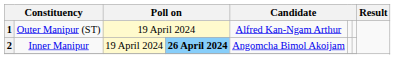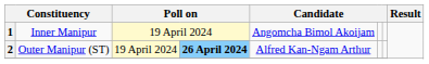1 | column 2: Outer Manipur (ST) -> Inner Manipur
1 | column 5: Alfred Kan-Ngam Arthur -> Angomcha Bimol Akoijam
2 | column 2: Inner Manipur -> Outer Manipur (ST)
2 | column 5: Angomcha Bimol Akoijam -> Alfred Kan-Ngam Arthur
